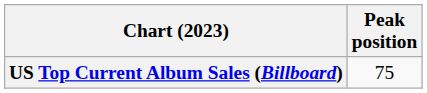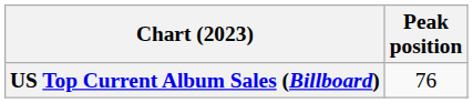US Top Current Album Sales (Billboard) | Peak position: 75 -> 76
